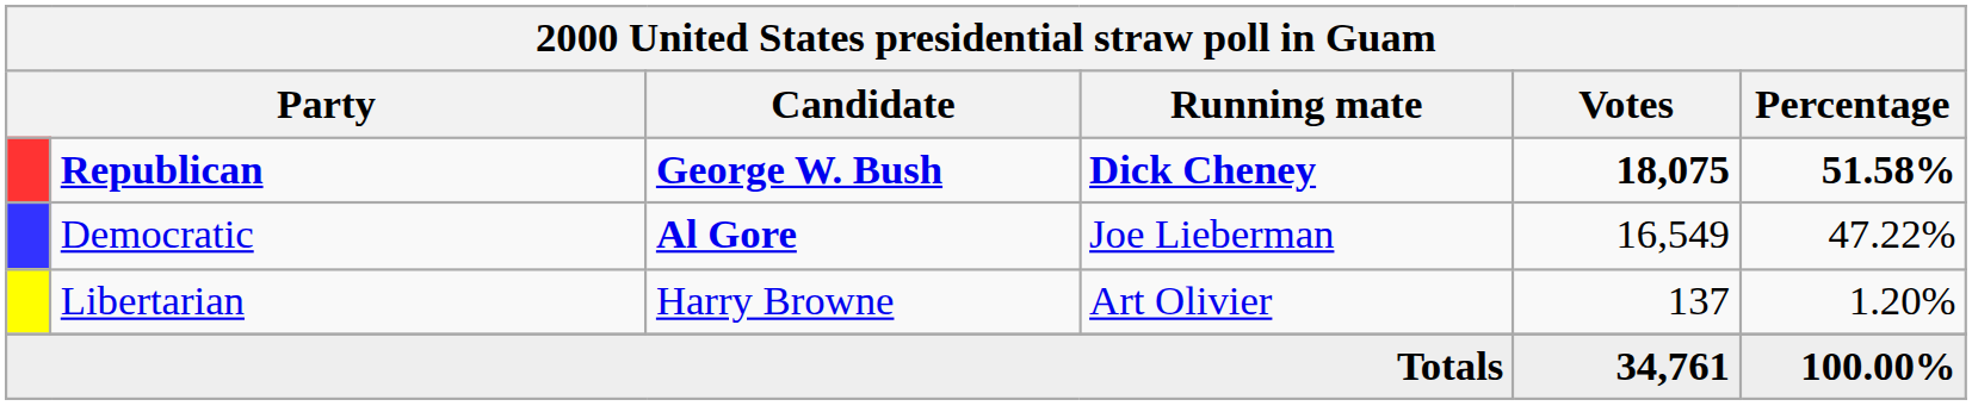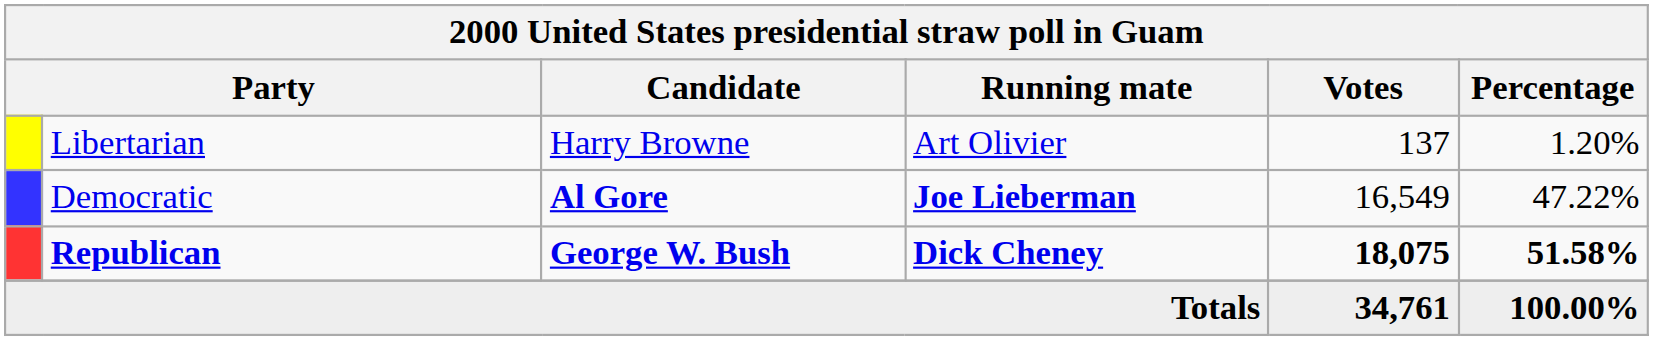rows swapped: Republican <-> Libertarian
Democratic | Running mate: normal -> bold
